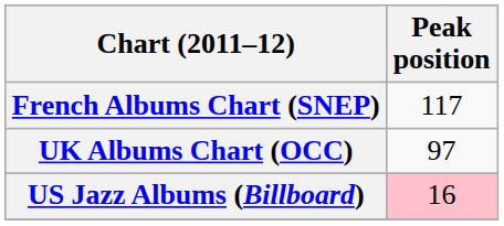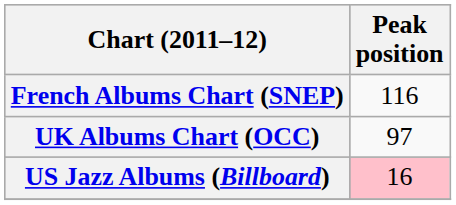French Albums Chart (SNEP) | Peak position: 117 -> 116
